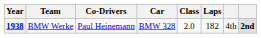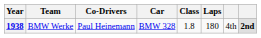1938 | Class: 2.0 -> 1.8
1938 | Laps: 182 -> 180
